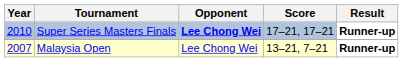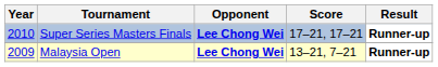Malaysia Open | Year: 2007 -> 2009
Malaysia Open | Opponent: normal -> bold
